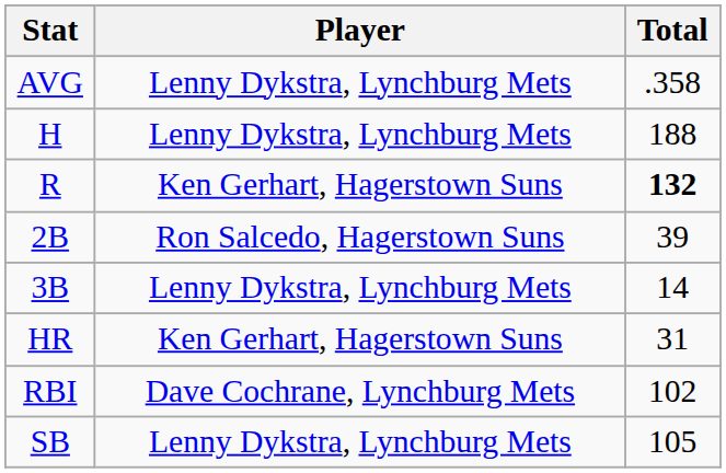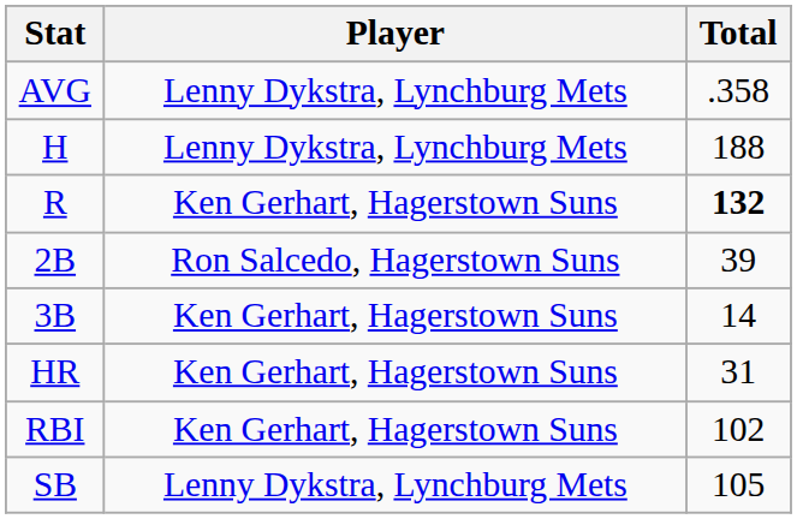3B | Player: Lenny Dykstra, Lynchburg Mets -> Ken Gerhart, Hagerstown Suns
RBI | Player: Dave Cochrane, Lynchburg Mets -> Ken Gerhart, Hagerstown Suns
